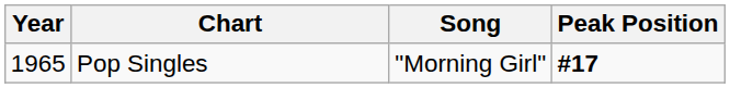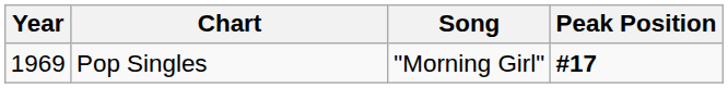Pop Singles | Year: 1965 -> 1969
